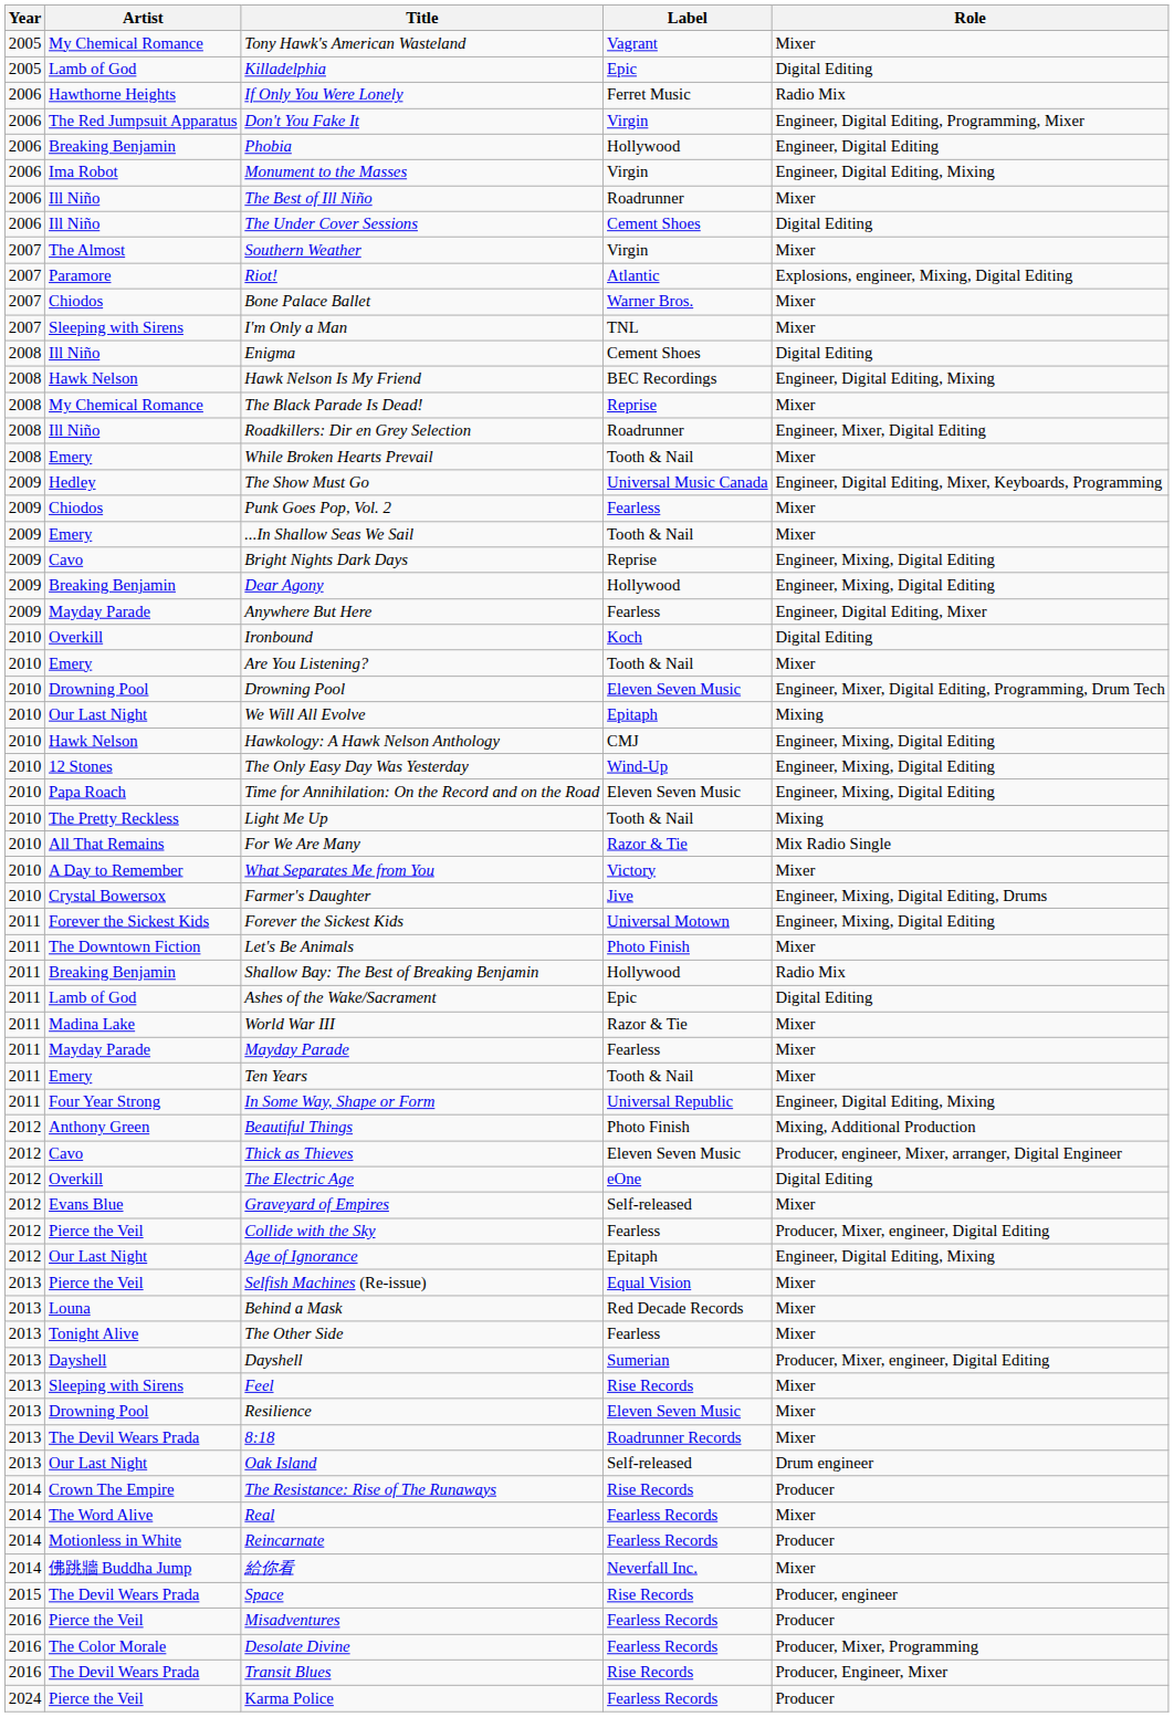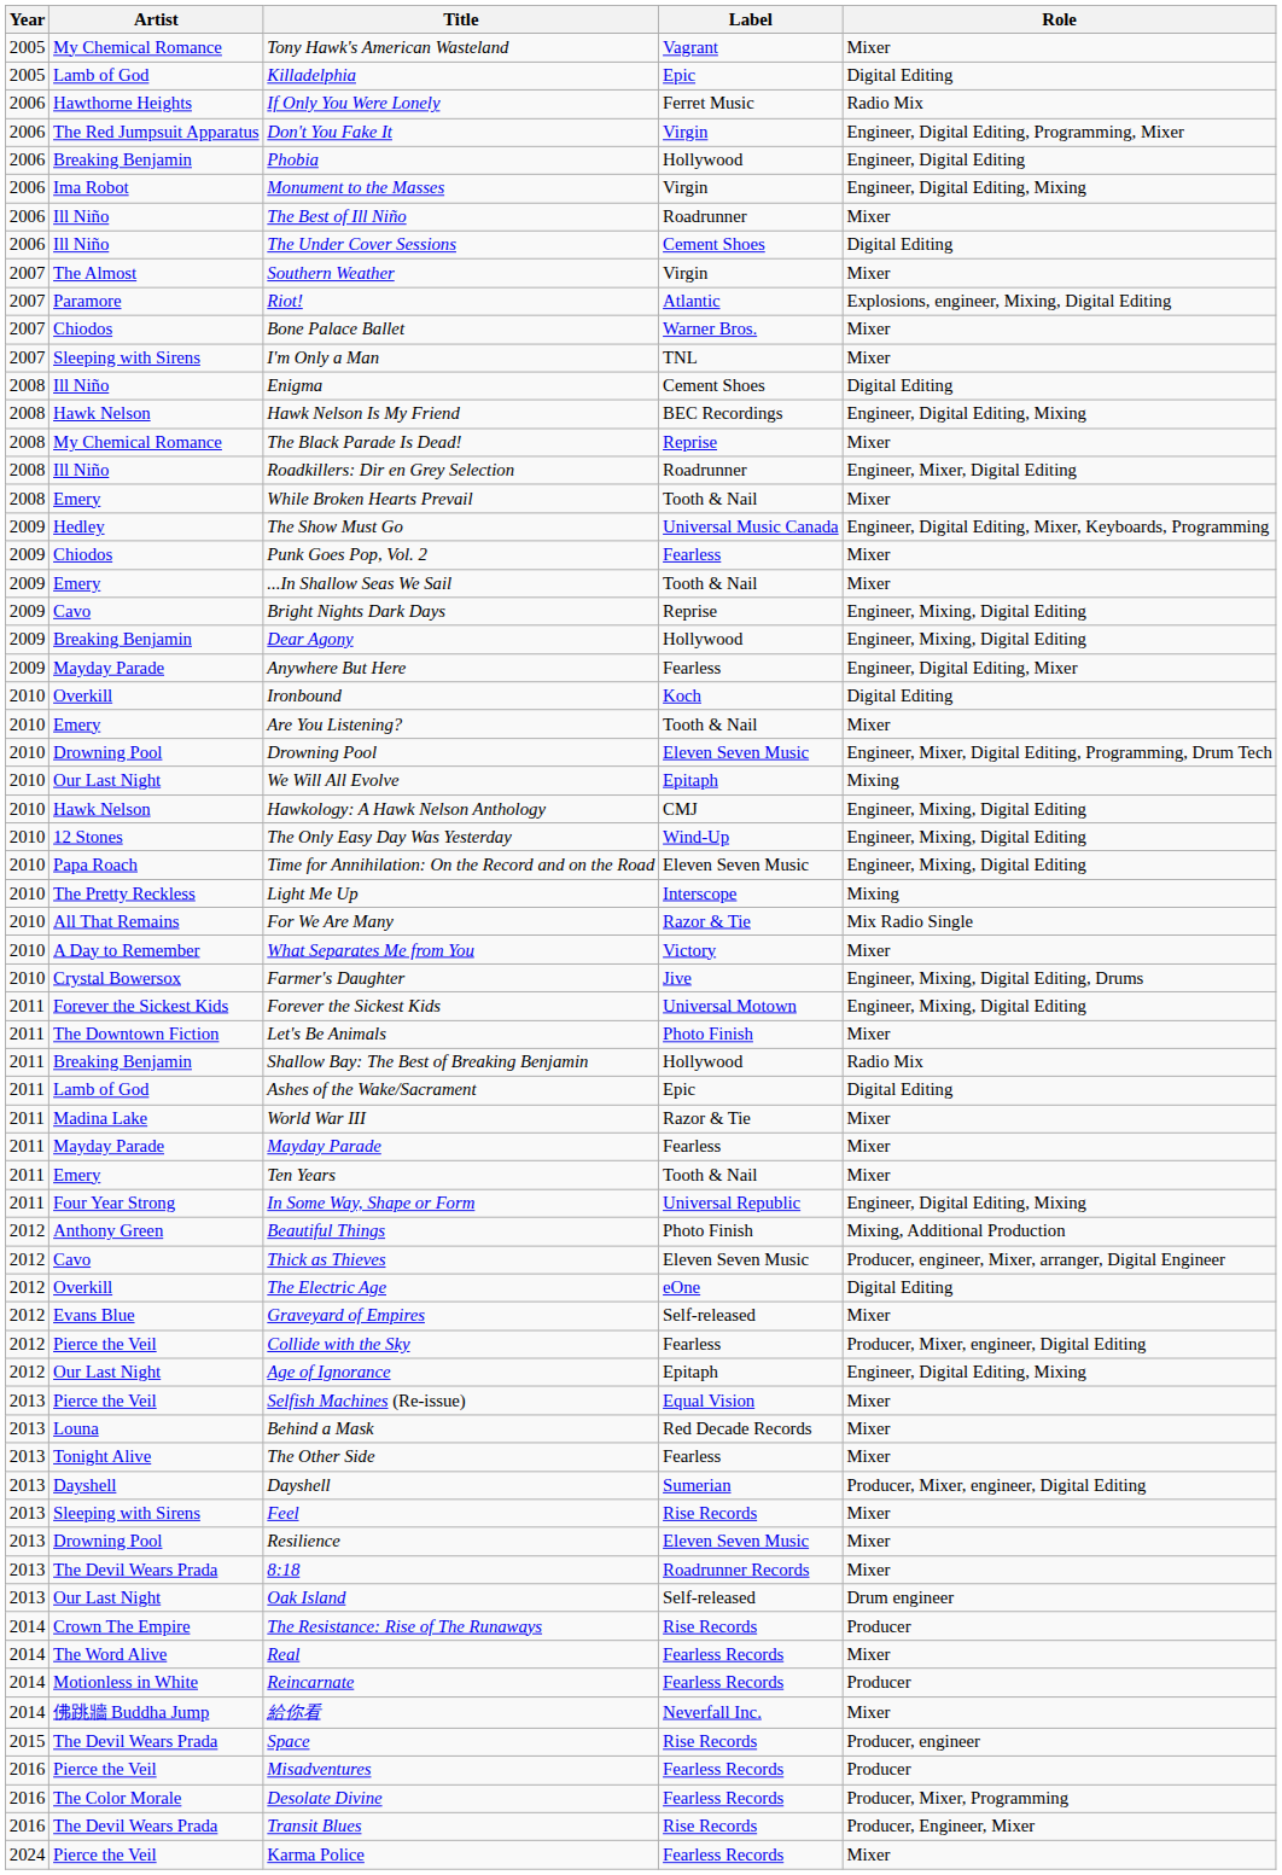Light Me Up | Label: Tooth & Nail -> Interscope
Karma Police | Role: Producer -> Mixer
